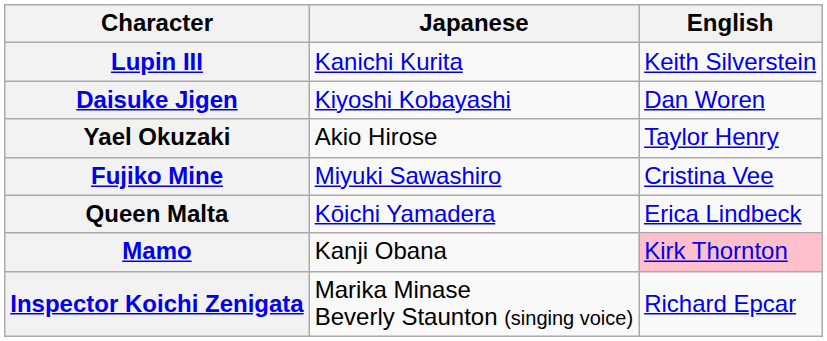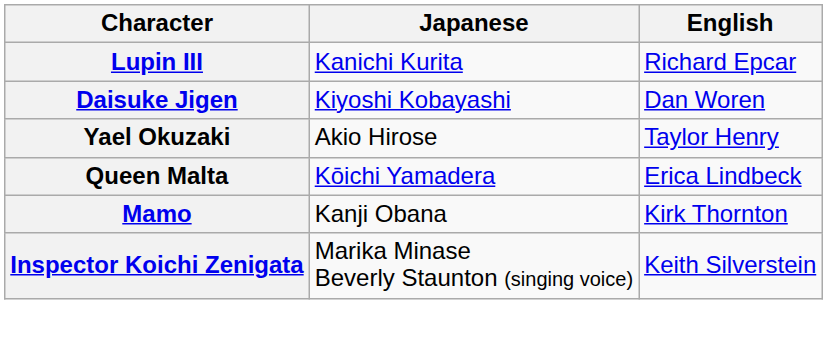Lupin III | English: Keith Silverstein -> Richard Epcar
- row: Fujiko Mine | Miyuki Sawashiro | Cristina Vee
Mamo | English: pink background -> no background
Inspector Koichi Zenigata | English: Richard Epcar -> Keith Silverstein
